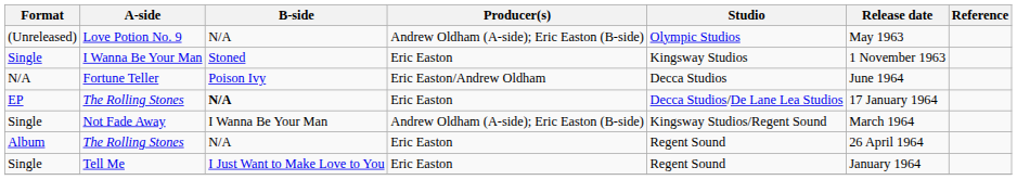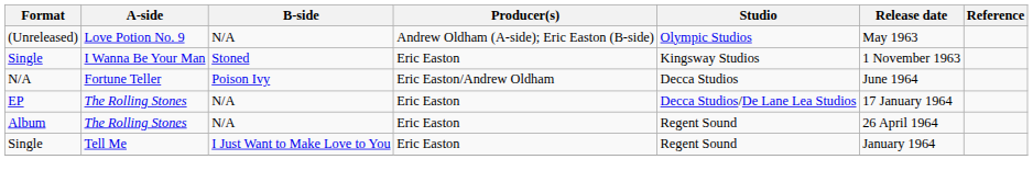EP / The Rolling Stones | B-side: bold -> normal
- row: Single | Not Fade Away | I Wanna Be Your Man | Andrew Oldham (A-side); Eric Easton (B-side) | Kingsway Studios/Regent Sound | March 1964
